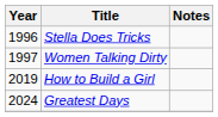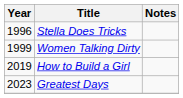Women Talking Dirty | Year: 1997 -> 1999
Greatest Days | Year: 2024 -> 2023
